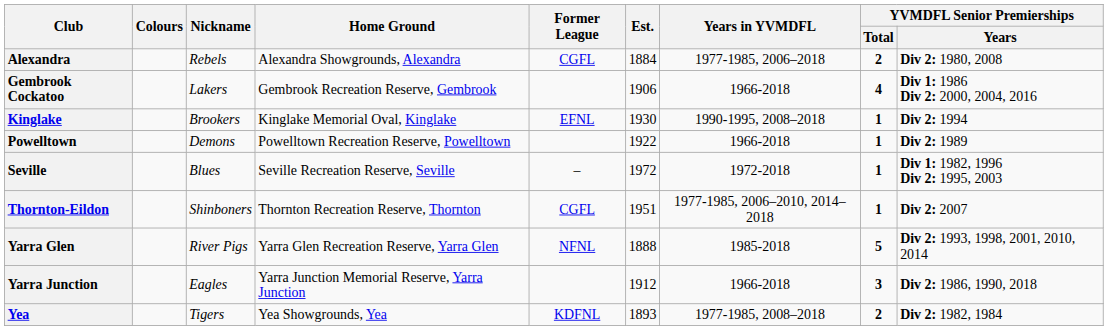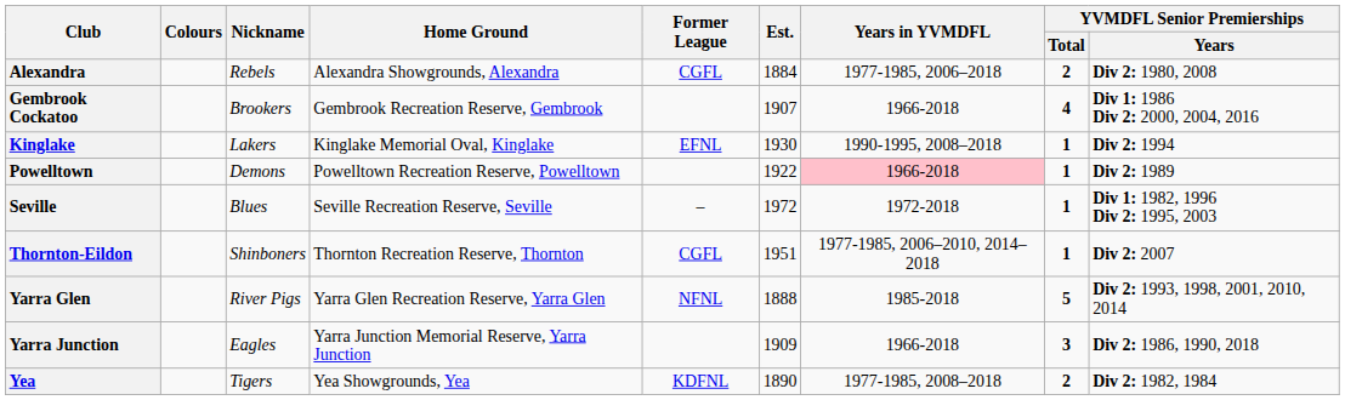Gembrook Cockatoo | Nickname: Lakers -> Brookers
Gembrook Cockatoo | Est.: 1906 -> 1907
Kinglake | Nickname: Brookers -> Lakers
Powelltown | Years in YVMDFL: no background -> pink background
Yarra Junction | Est.: 1912 -> 1909
Yea | Est.: 1893 -> 1890
